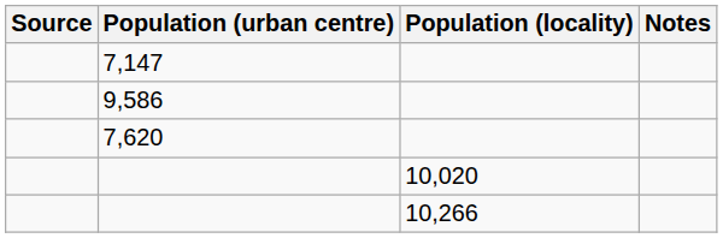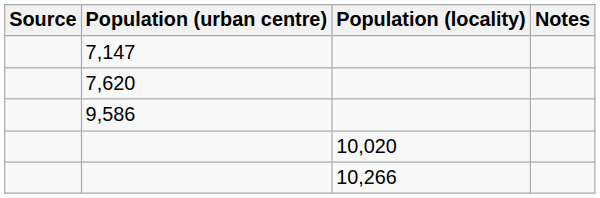rows swapped: 7,620 <-> 9,586
